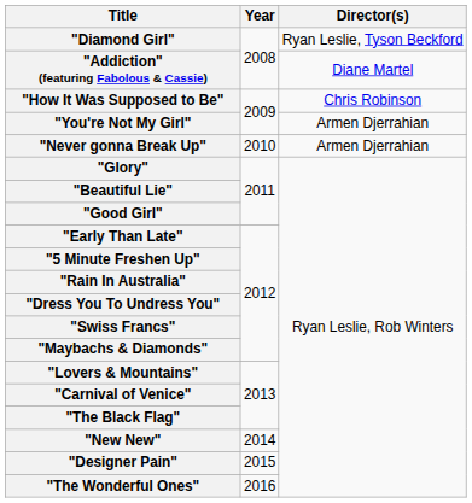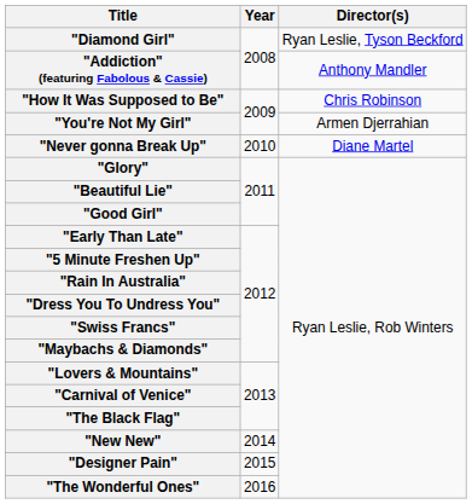"Addiction" (featuring Fabolous & Cassie) | Director(s): Diane Martel -> Anthony Mandler
"Never gonna Break Up" | Director(s): Armen Djerrahian -> Diane Martel
